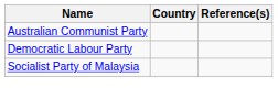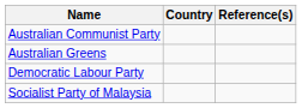+ row: Australian Greens
